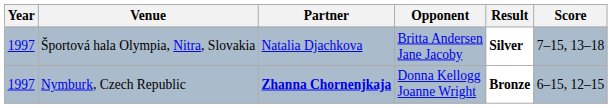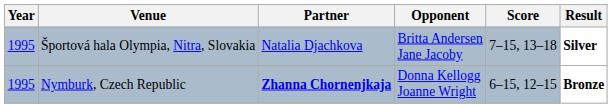columns swapped: Score <-> Result
Športová hala Olympia, Nitra, Slovakia | Year: 1997 -> 1995
Nymburk, Czech Republic | Year: 1997 -> 1995
